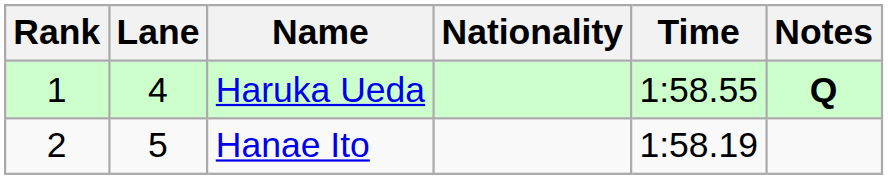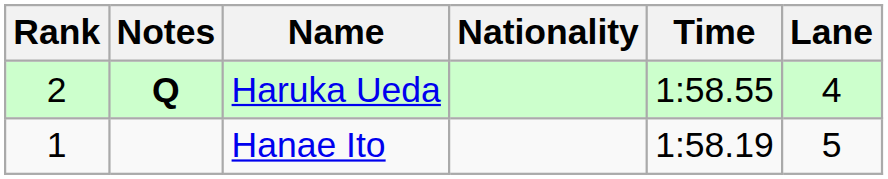columns swapped: Lane <-> Notes
Haruka Ueda | Rank: 1 -> 2
Hanae Ito | Rank: 2 -> 1
